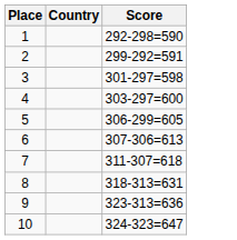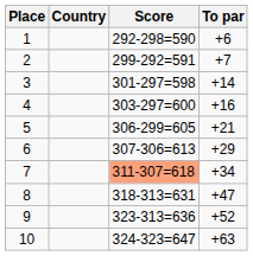+ column: To par | +6 | +7 | +14 | +16 | +21 | +29 | +34 | +47 | +52 | +63
7 | Score: no background -> lightsalmon background
